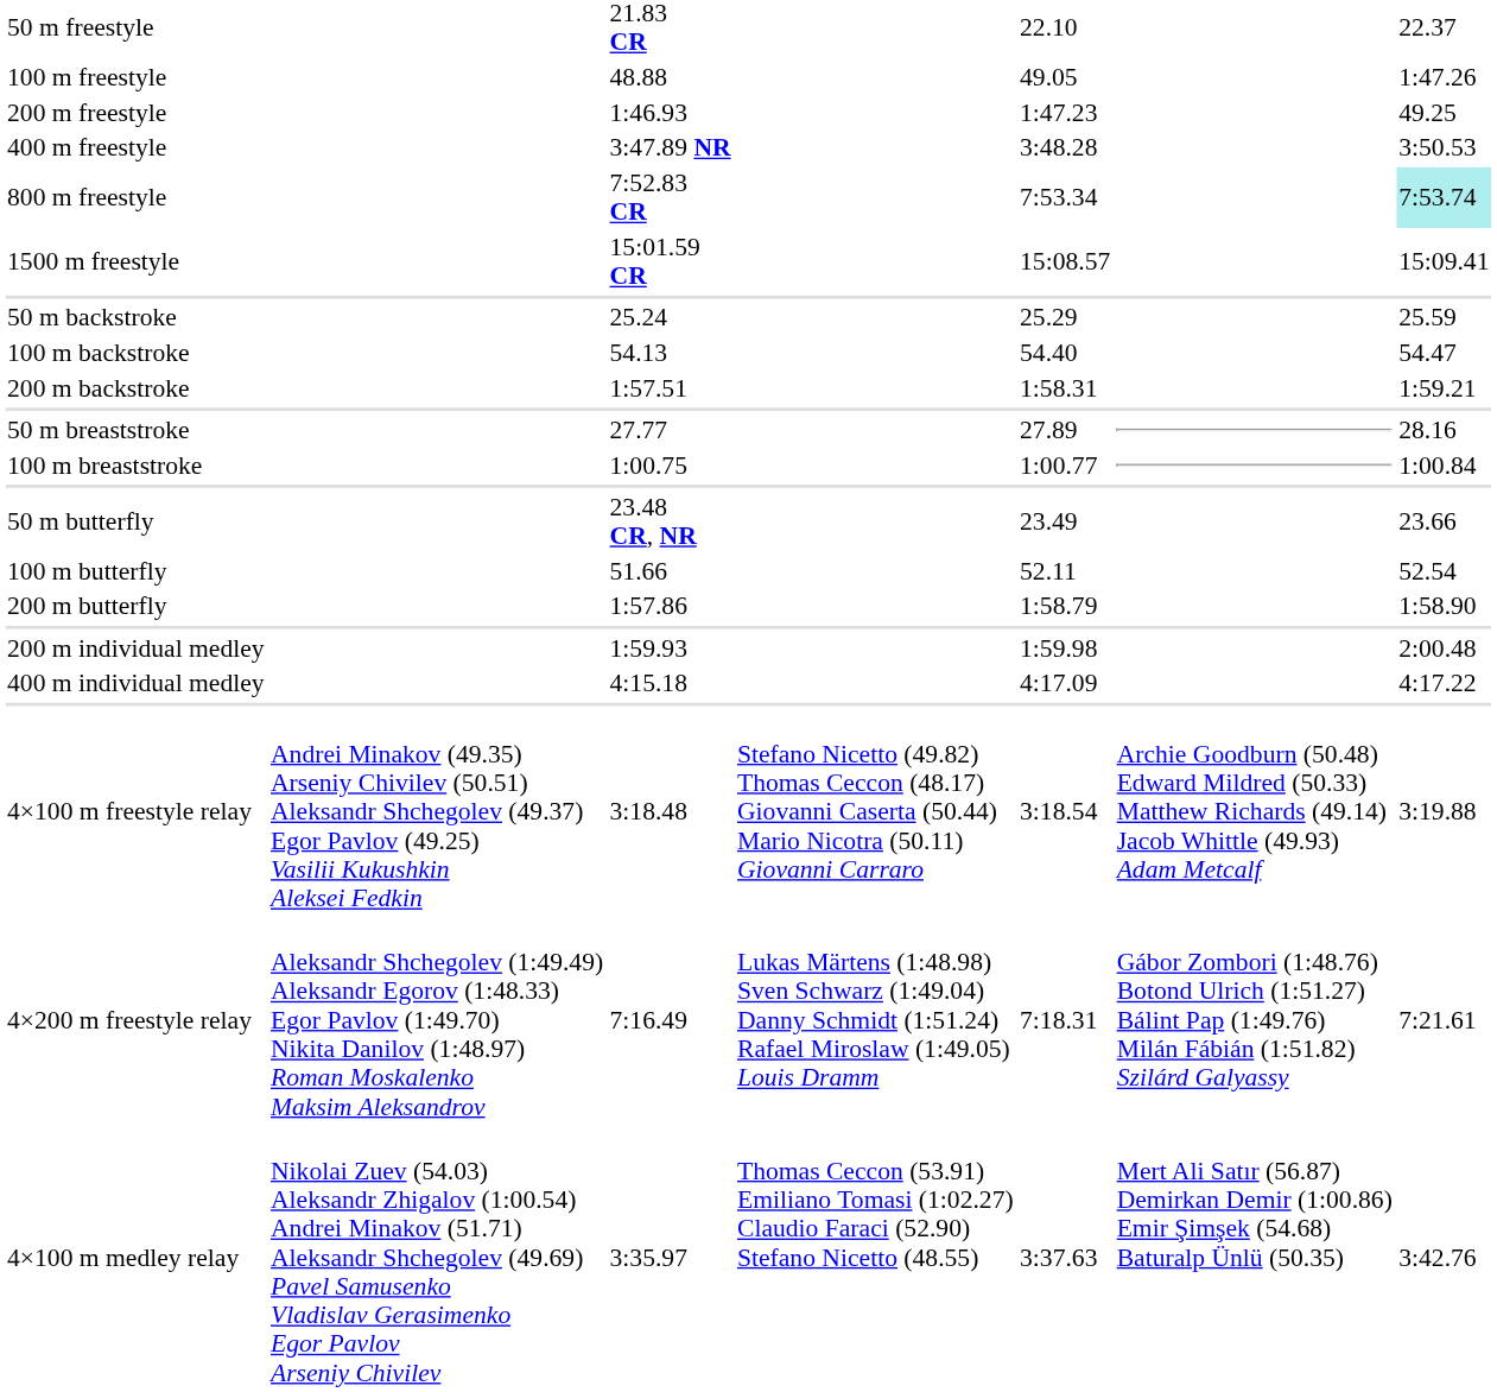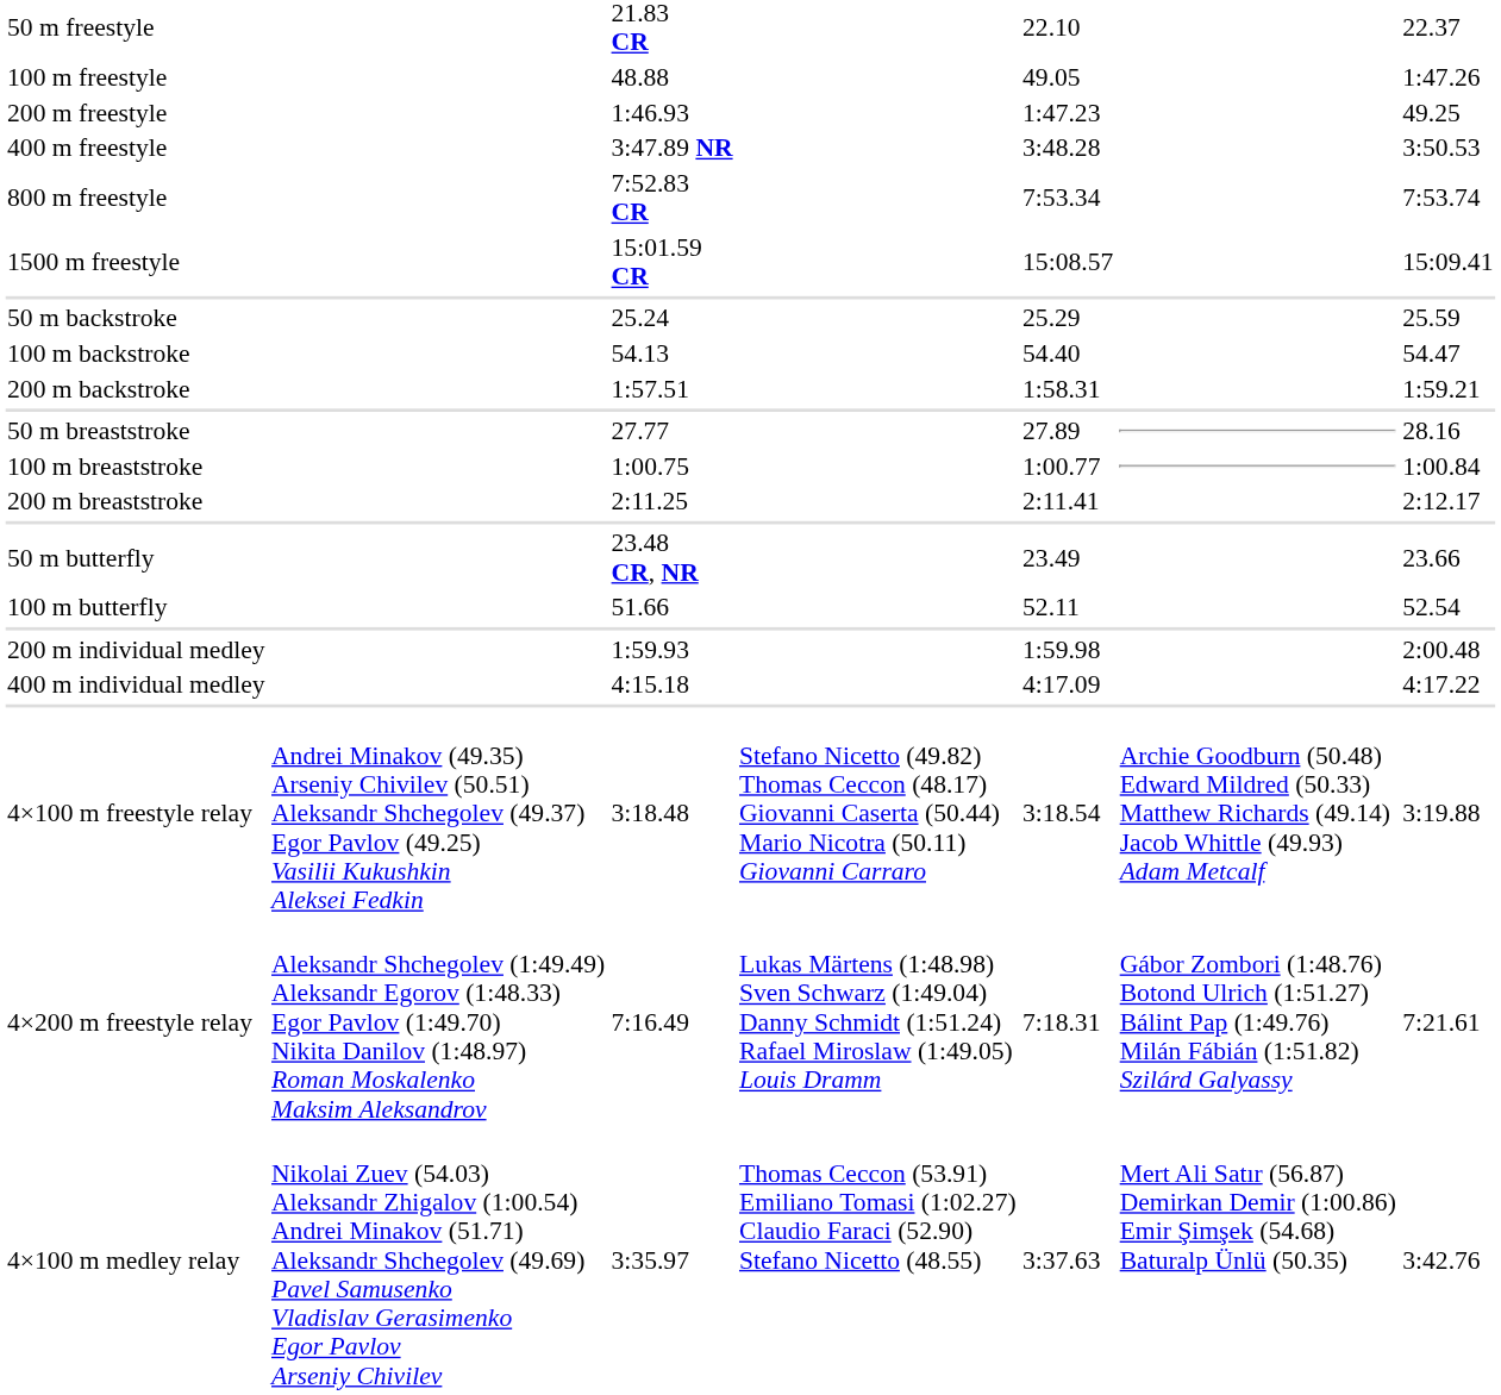800 m freestyle | column 7: paleturquoise background -> no background
+ row: 200 m breaststroke | 2:11.25 | 2:11.41 | 2:12.17
- row: 200 m butterfly | 1:57.86 | 1:58.79 | 1:58.90
